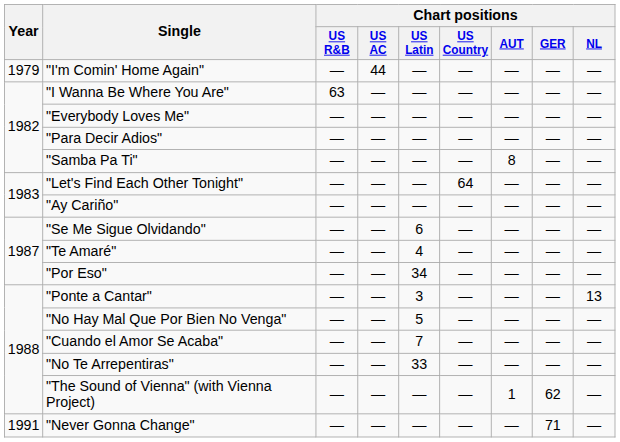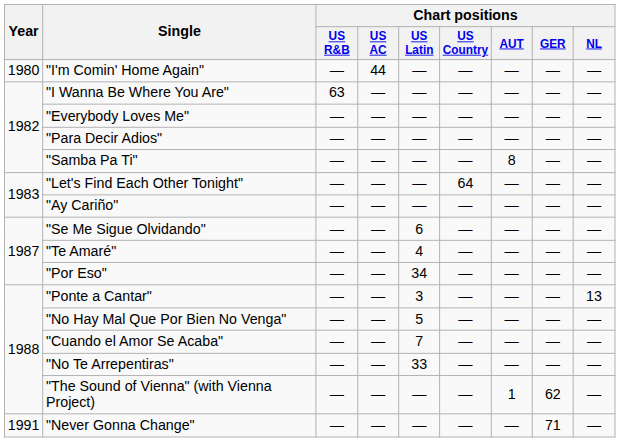"I'm Comin' Home Again" | Year: 1979 -> 1980
